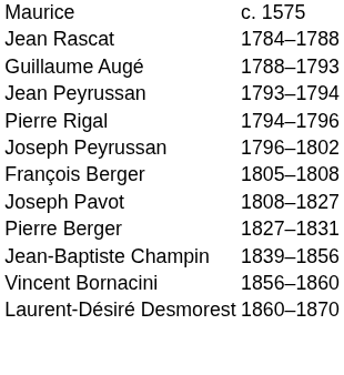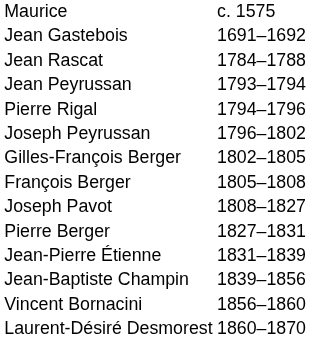+ row: Jean Gastebois | 1691–1692
- row: Guillaume Augé | 1788–1793
+ row: Gilles-François Berger | 1802–1805
+ row: Jean-Pierre Étienne | 1831–1839
